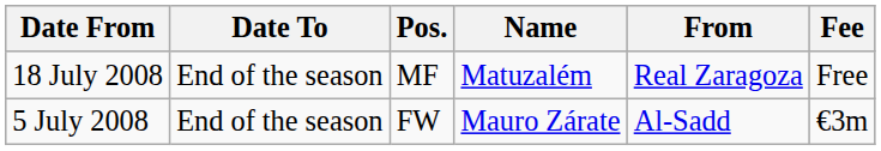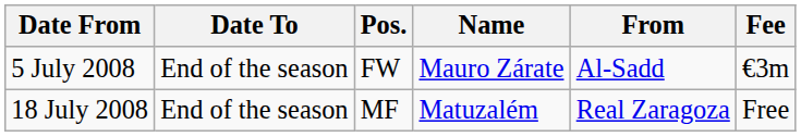rows swapped: 5 July 2008 <-> 18 July 2008
